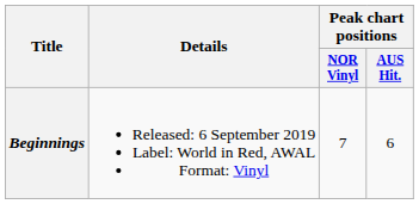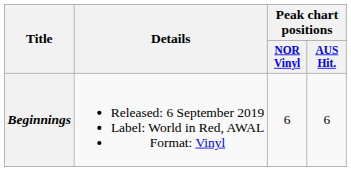Beginnings | Peak chart positions / NOR Vinyl: 7 -> 6
